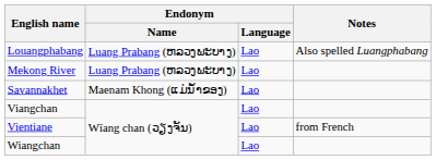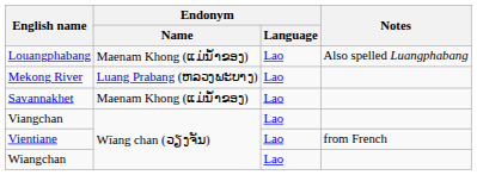Louangphabang | Endonym / Name: Luang Prabang (ຫລວງພະບາງ) -> Maenam Khong (ແມ່ນ້ຳຂອງ)
